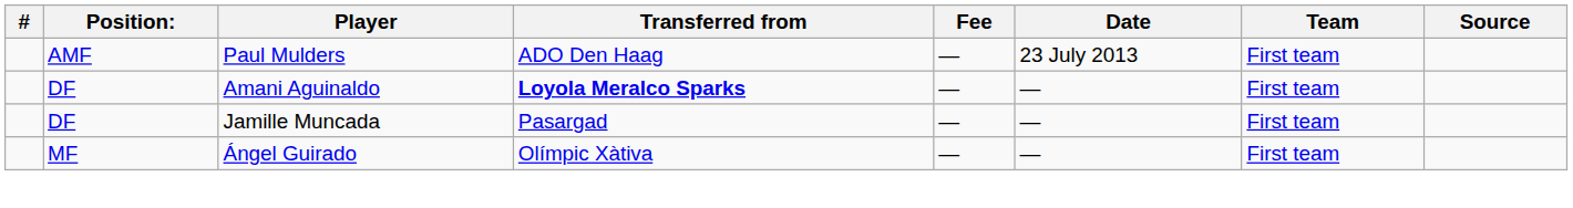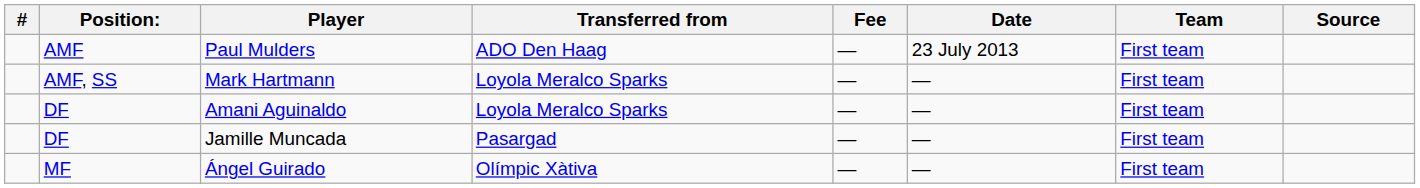+ row: AMF, SS | Mark Hartmann | Loyola Meralco Sparks | — | — | First team
Amani Aguinaldo | Transferred from: bold -> normal
